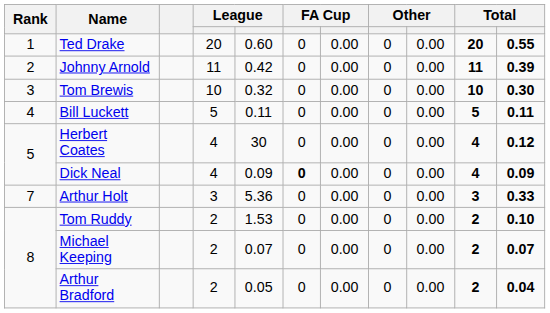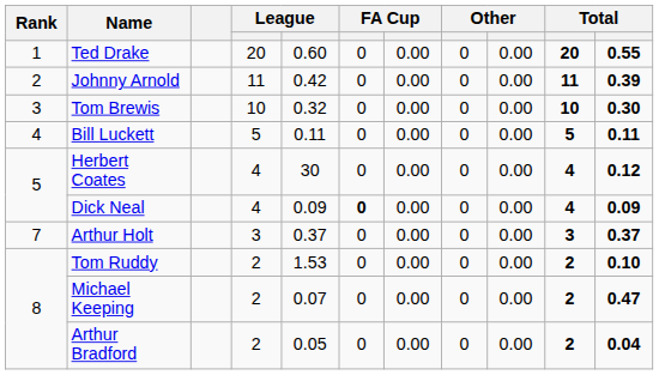Arthur Holt | column 5: 5.36 -> 0.37
Arthur Holt | column 11: 0.33 -> 0.37
Michael Keeping | column 11: 0.07 -> 0.47
